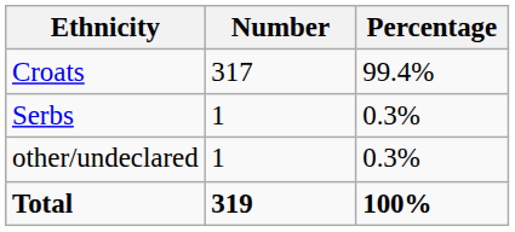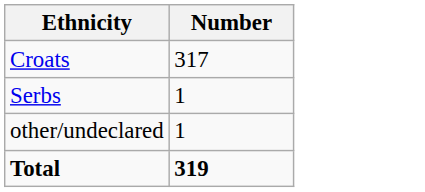- column: Percentage | 99.4% | 0.3% | 0.3% | 100%
